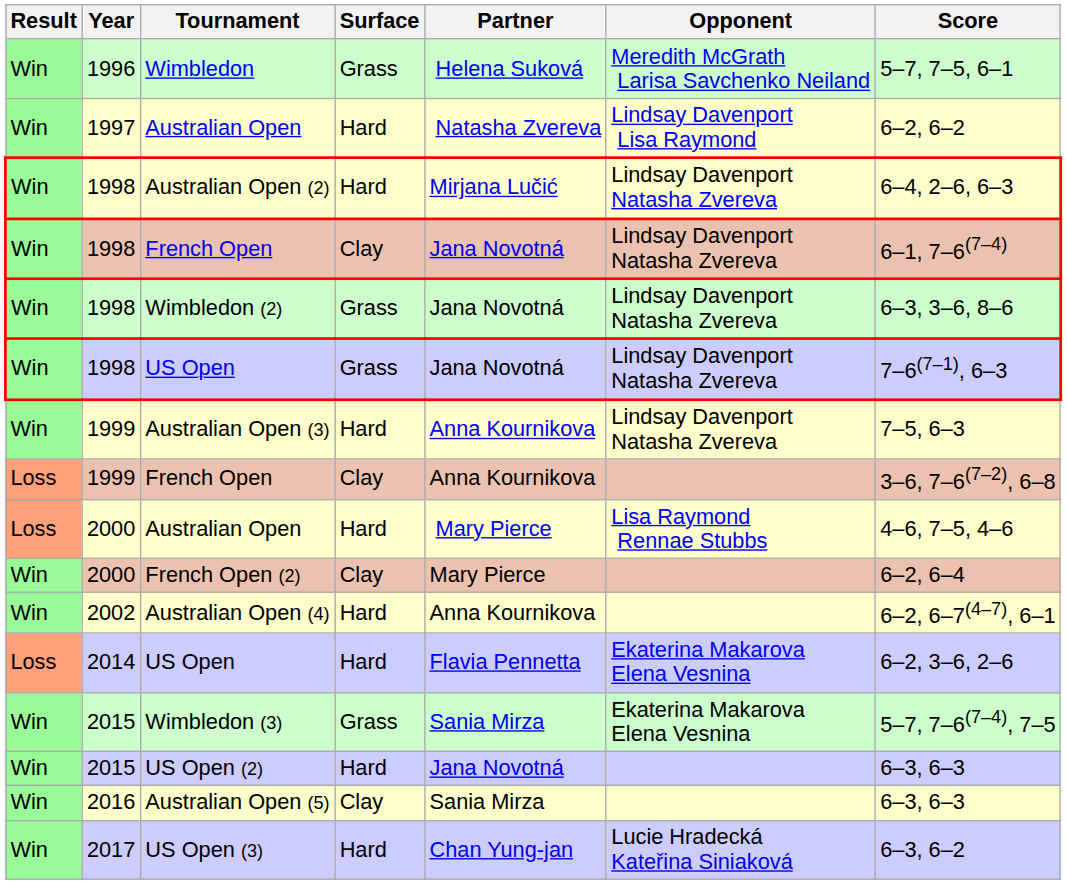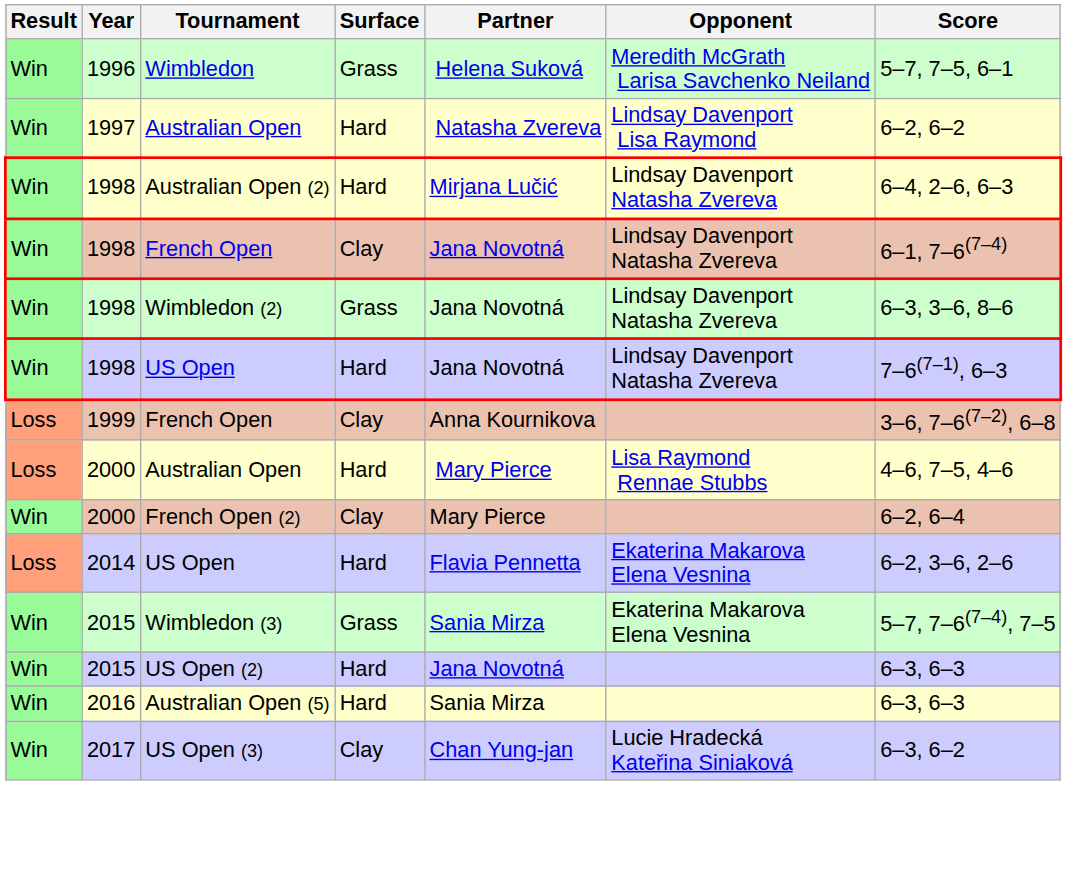1998 / US Open | Surface: Grass -> Hard
- row: Win | 1999 | Australian Open (3) | Hard | Anna Kournikova | Lindsay Davenport Natasha Zvereva | 7–5, 6–3
- row: Win | 2002 | Australian Open (4) | Hard | Anna Kournikova | 6–2, 6–7(4–7), 6–1
Australian Open (5) | Surface: Clay -> Hard
US Open (3) | Surface: Hard -> Clay
